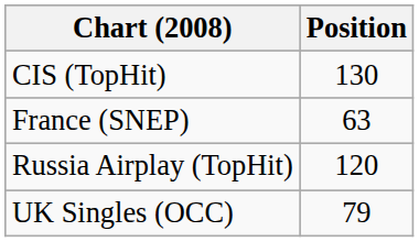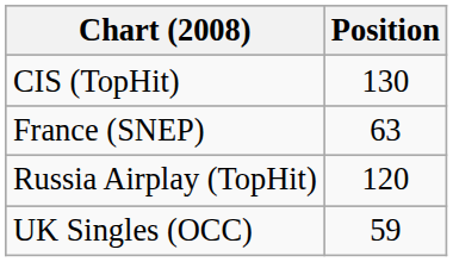UK Singles (OCC) | Position: 79 -> 59
